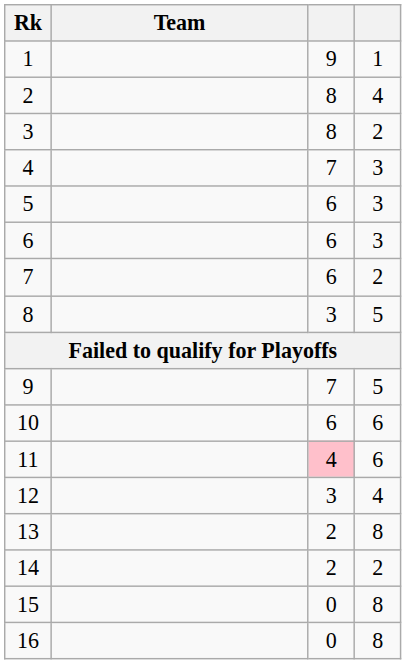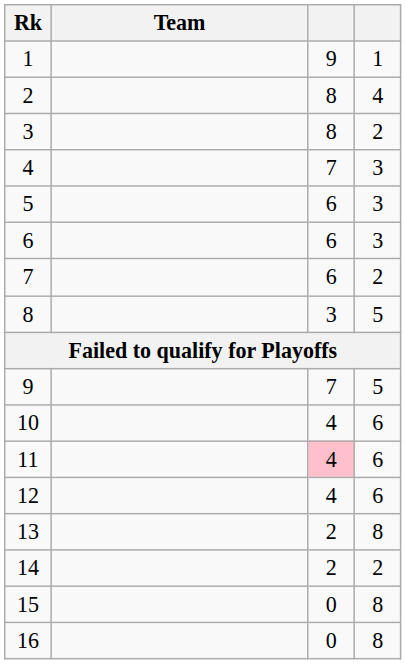10 | column 3: 6 -> 4
12 | column 3: 3 -> 4
12 | column 4: 4 -> 6
